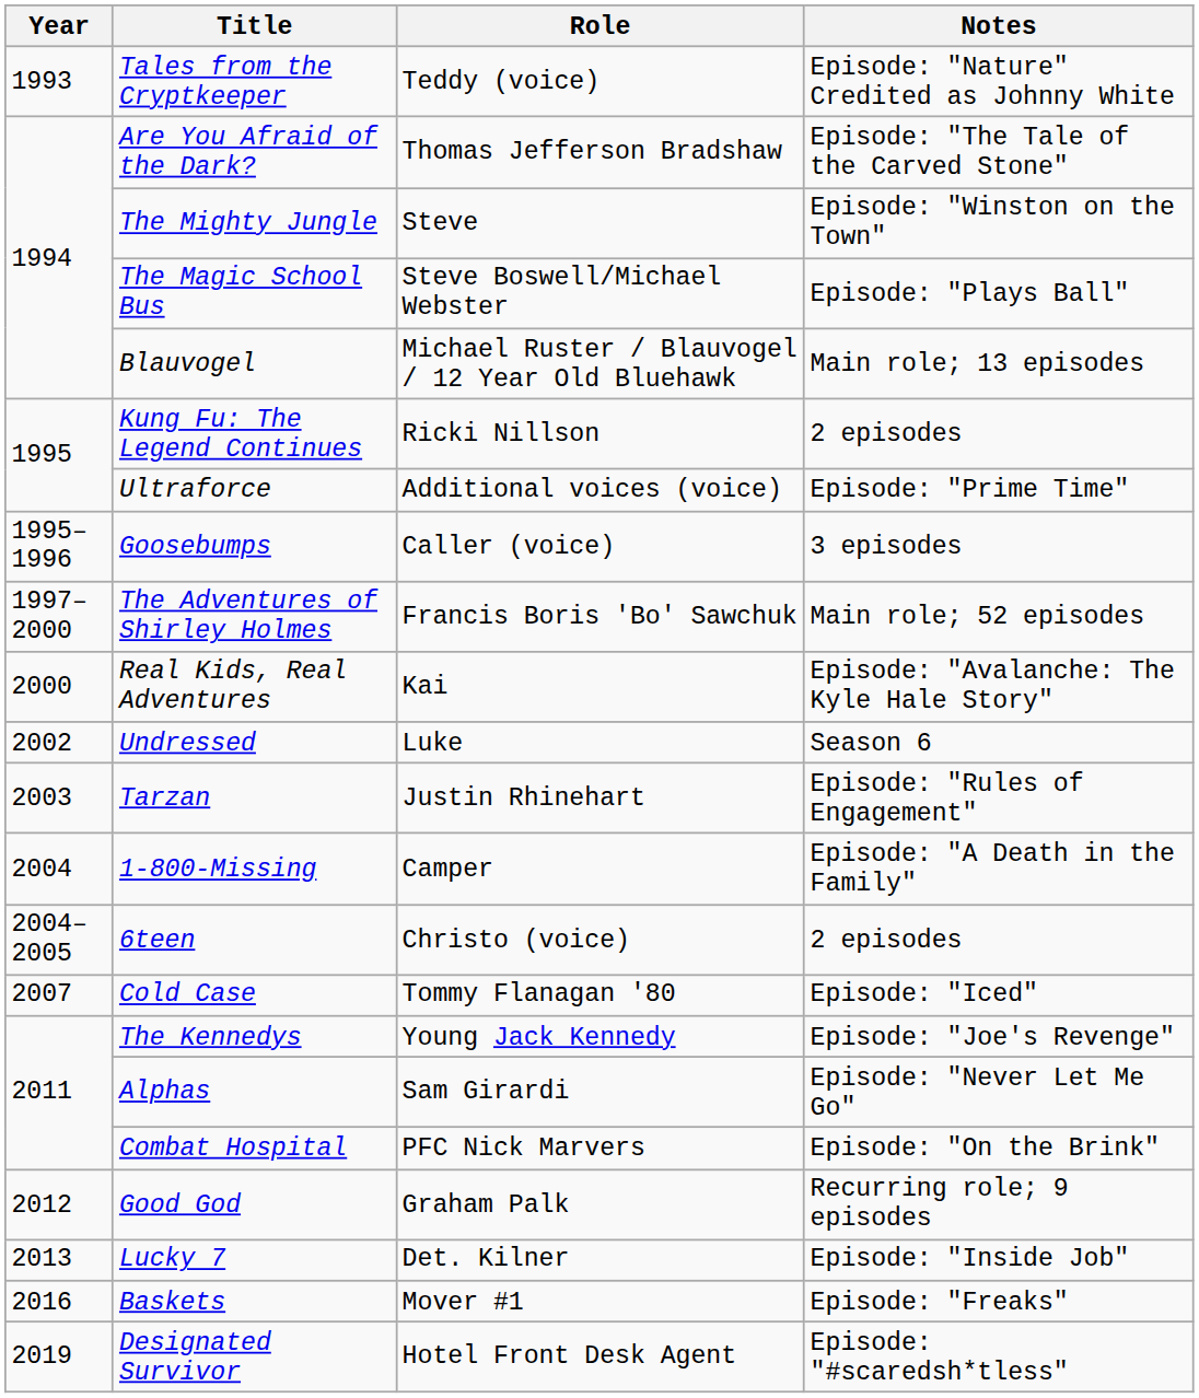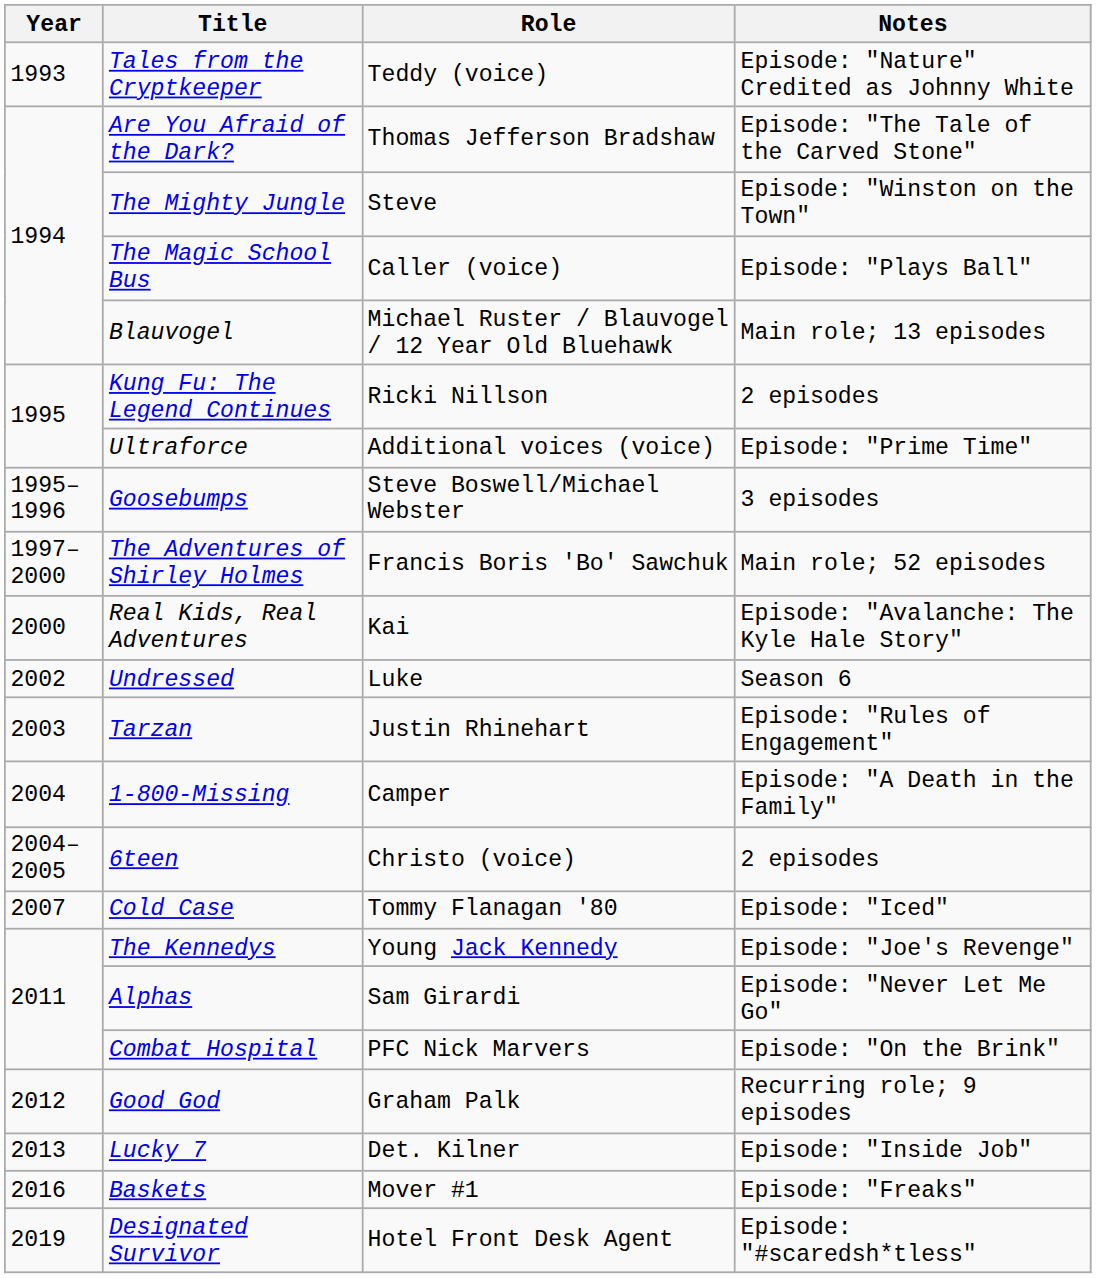The Magic School Bus | Role: Steve Boswell/Michael Webster -> Caller (voice)
Goosebumps | Role: Caller (voice) -> Steve Boswell/Michael Webster
